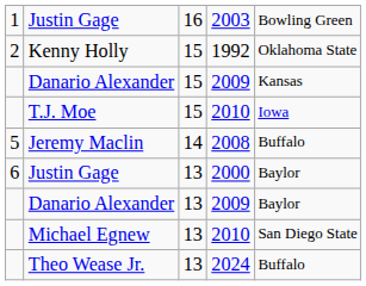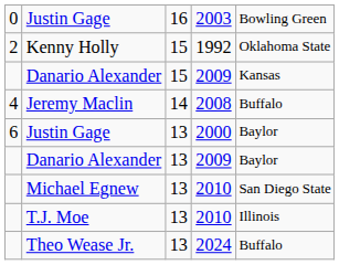Justin Gage / 16 | column 1: 1 -> 0
- row: T.J. Moe | 15 | 2010 | Iowa
Jeremy Maclin | column 1: 5 -> 4
+ row: T.J. Moe | 13 | 2010 | Illinois
